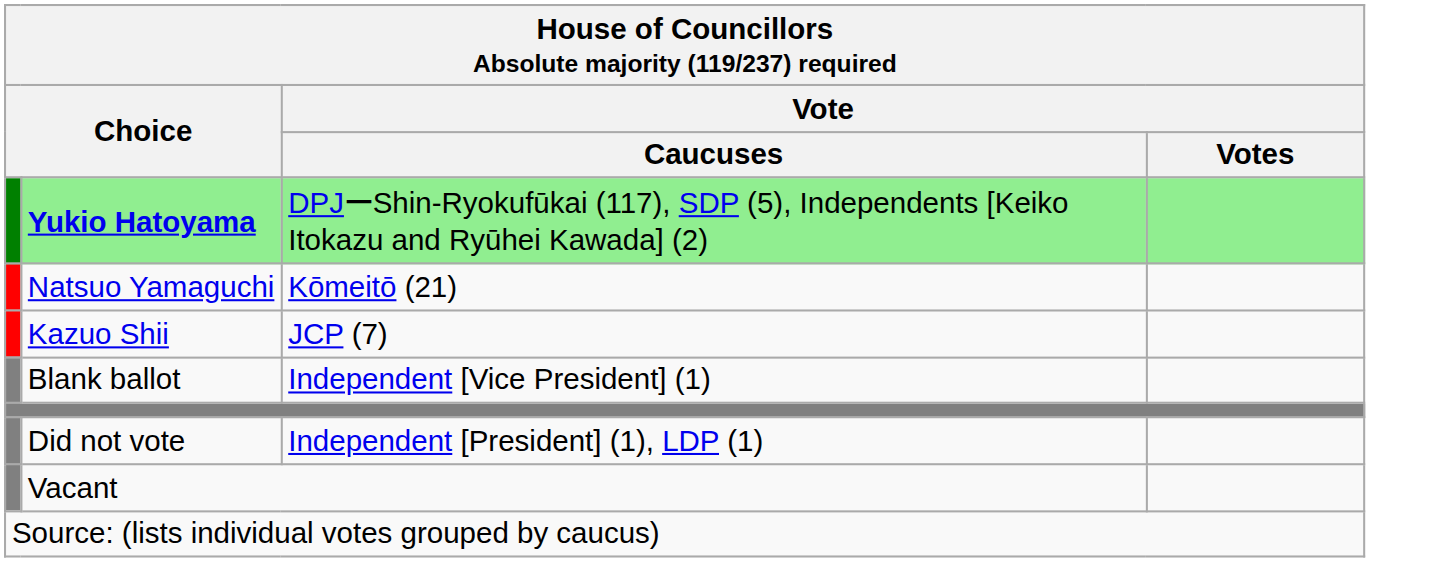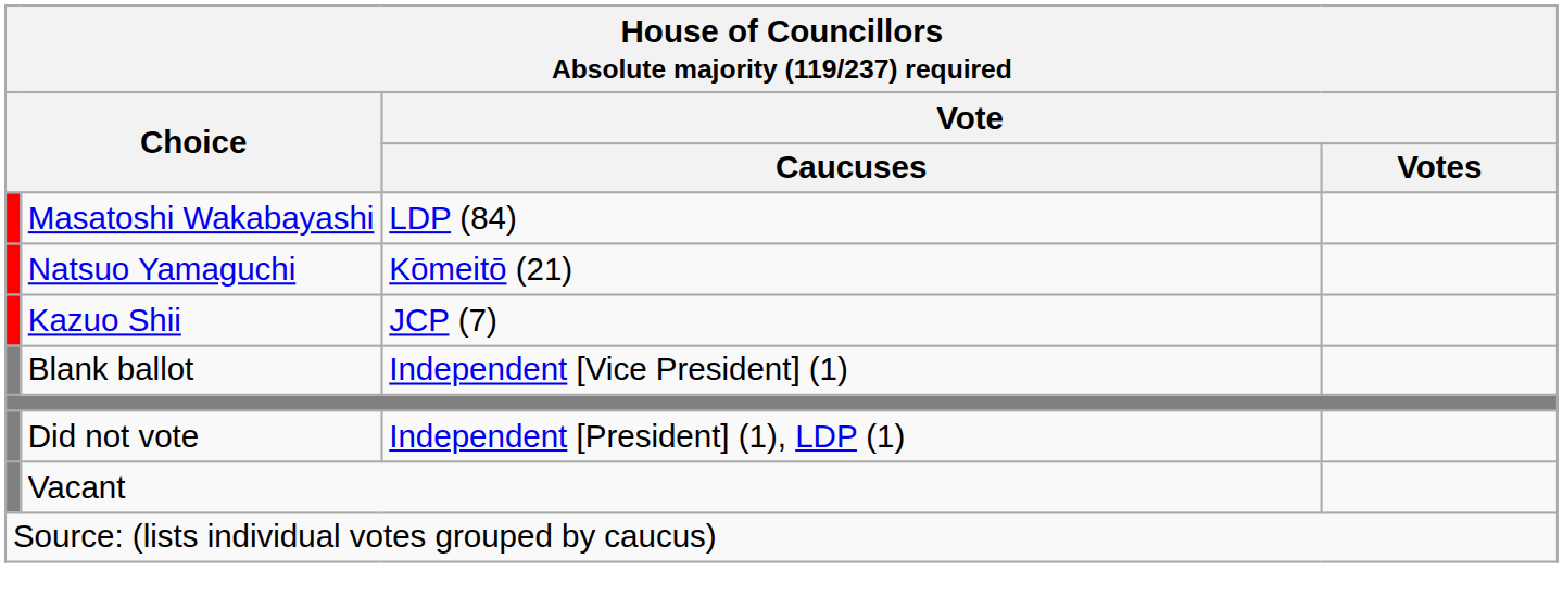- row: Yukio Hatoyama | DPJーShin-Ryokufūkai (117), SDP (5), Independents [Keiko Itokazu and Ryūhei Kawada] (2)
+ row: Masatoshi Wakabayashi | LDP (84)
